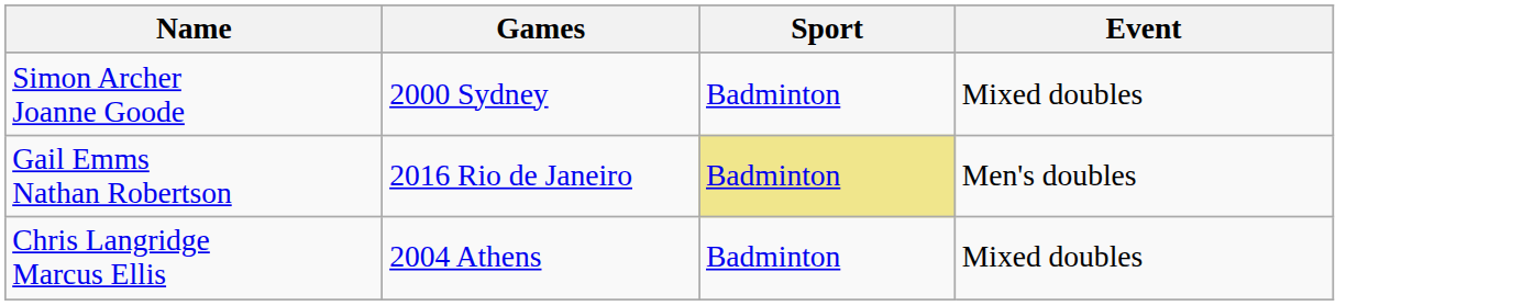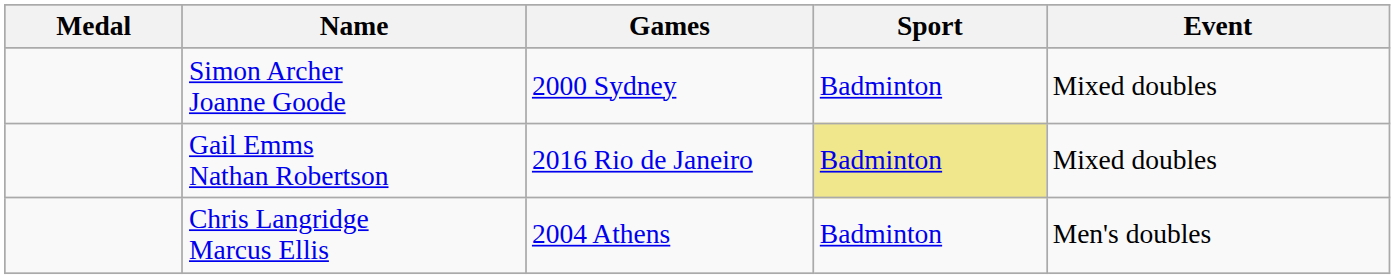+ column: Medal
Gail Emms Nathan Robertson | Event: Men's doubles -> Mixed doubles
Chris Langridge Marcus Ellis | Event: Mixed doubles -> Men's doubles
